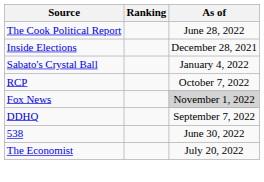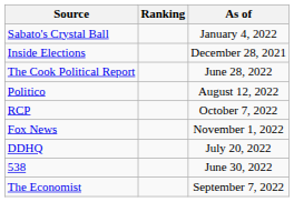rows swapped: The Cook Political Report <-> Sabato's Crystal Ball
+ row: Politico | August 12, 2022
Fox News | As of: lightgrey background -> no background
DDHQ | As of: September 7, 2022 -> July 20, 2022
The Economist | As of: July 20, 2022 -> September 7, 2022
